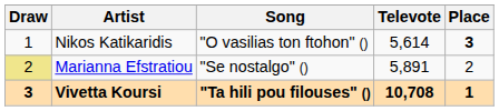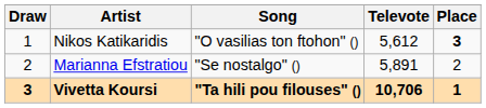Nikos Katikaridis | Televote: 5,614 -> 5,612
Marianna Efstratiou | Draw: khaki background -> no background
Vivetta Koursi | Televote: 10,708 -> 10,706
